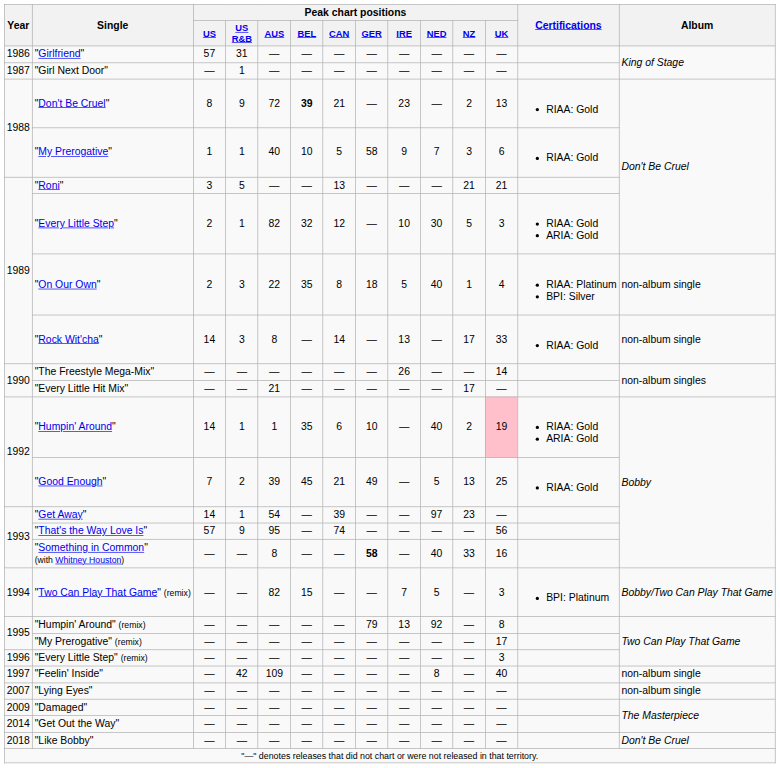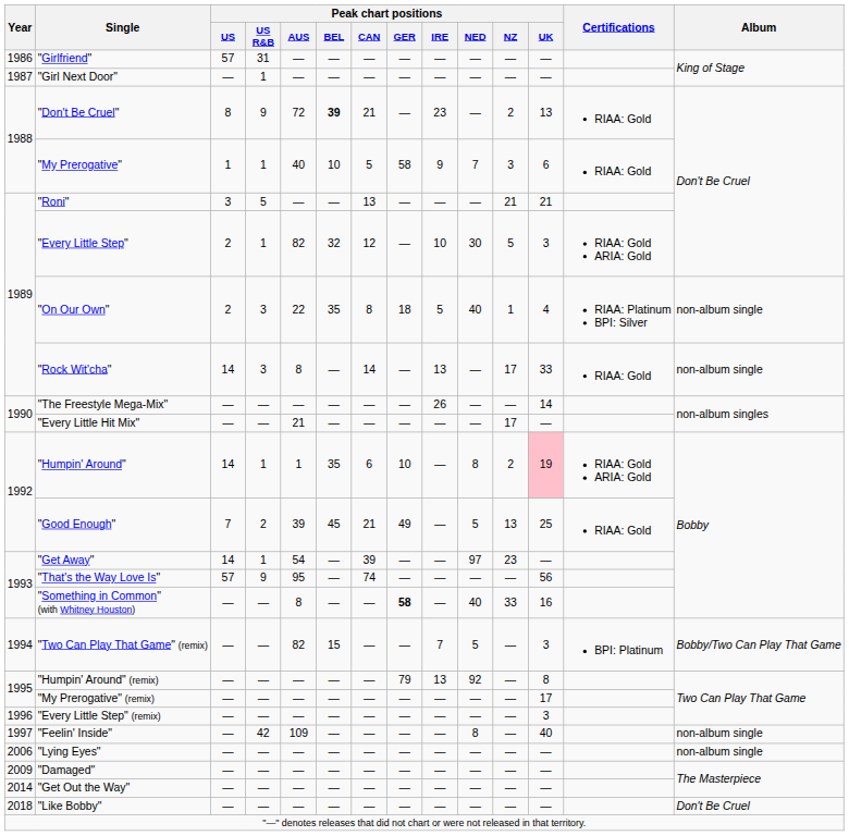"Humpin' Around" | Peak chart positions / NED: 40 -> 8
"Lying Eyes" | Year: 2007 -> 2006
